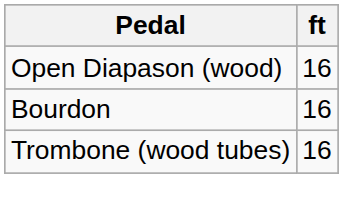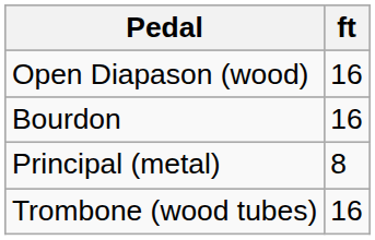+ row: Principal (metal) | 8
